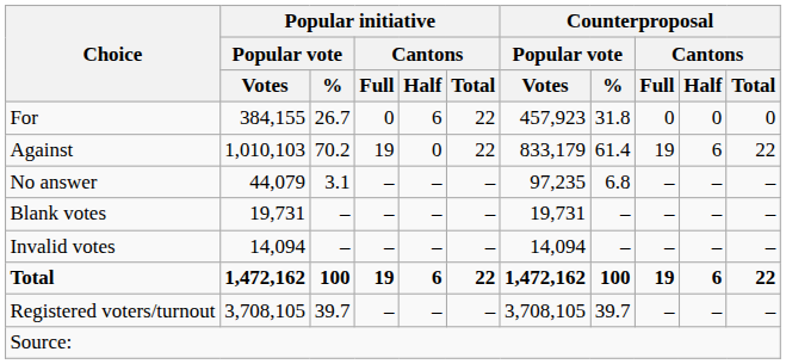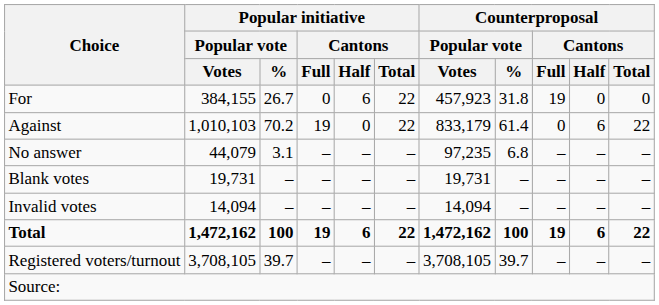For | Counterproposal / Cantons / Full: 0 -> 19
Against | Counterproposal / Cantons / Full: 19 -> 0
